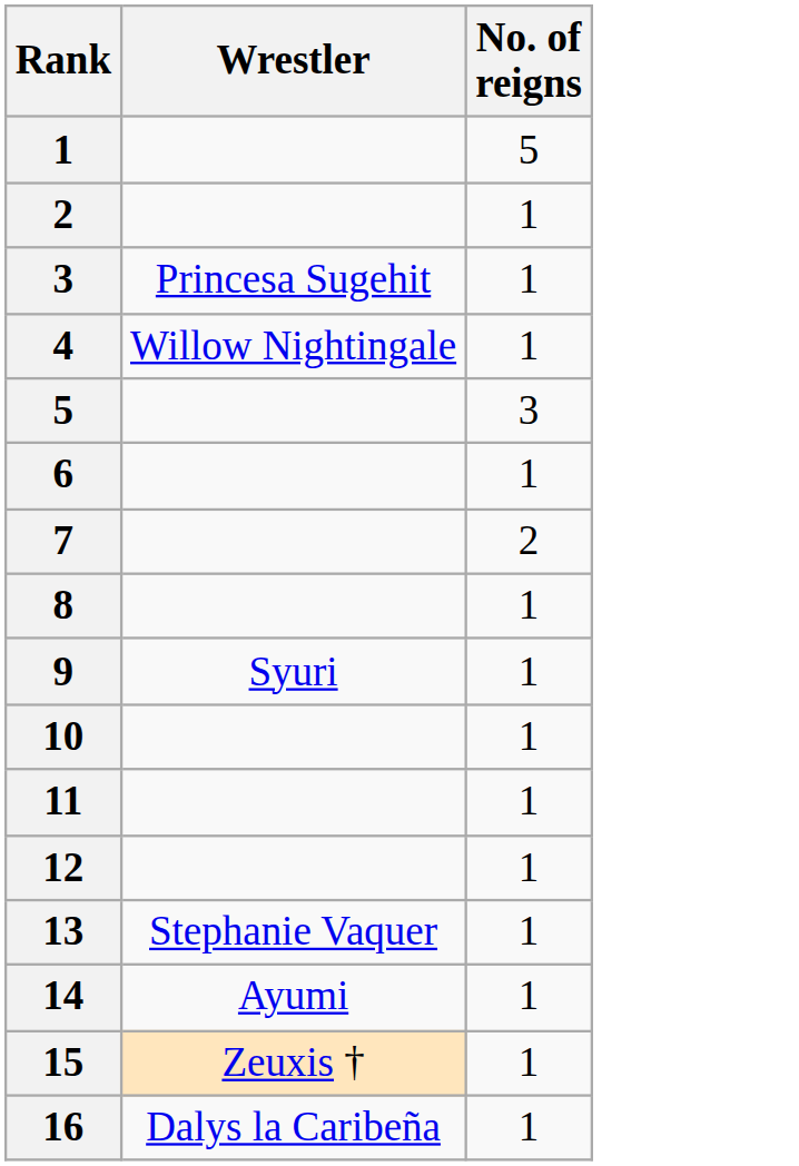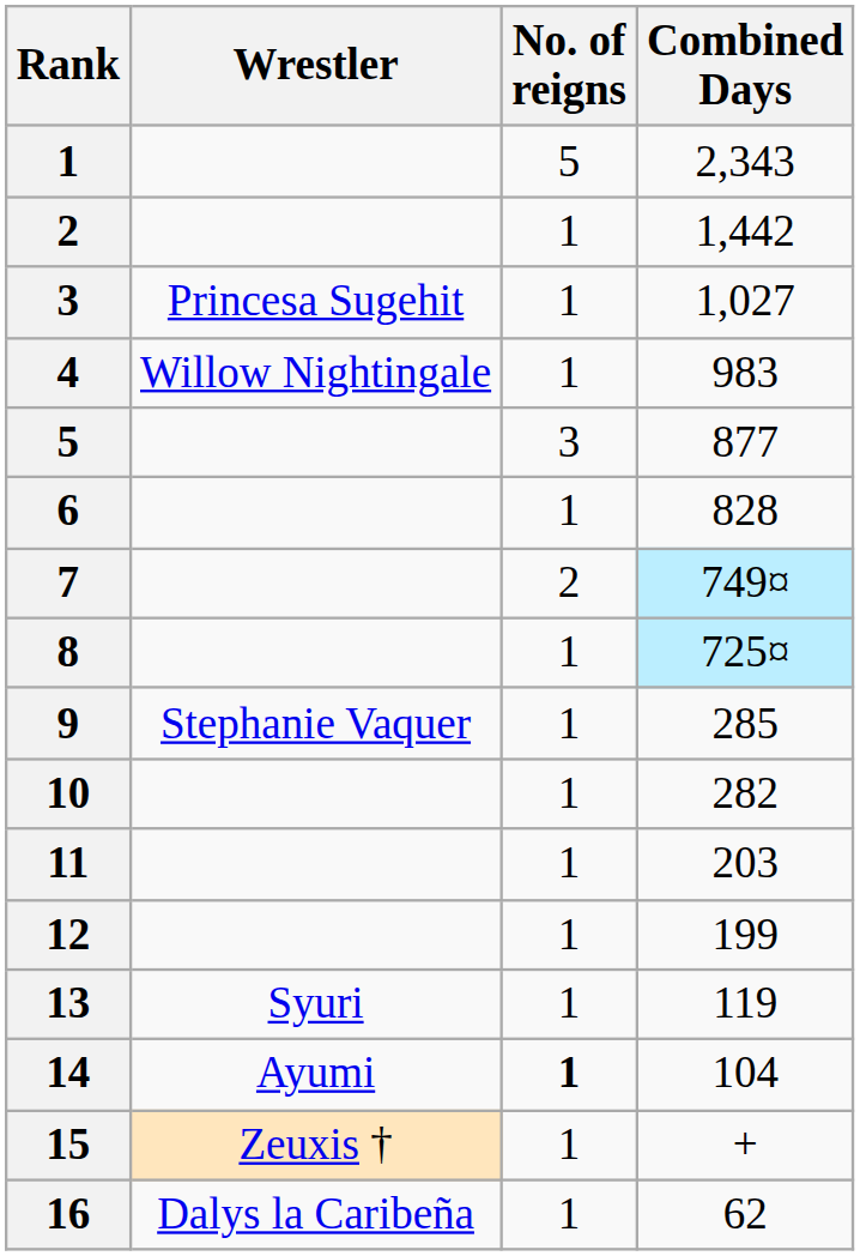+ column: Combined Days | 2,343 | 1,442 | 1,027 | 983 | 877 | 828 | 749¤ | 725¤ | 285 | 282 | 203 | 199 | 119 | 104 | + | 62
9 | Wrestler: Syuri -> Stephanie Vaquer
13 | Wrestler: Stephanie Vaquer -> Syuri
14 | No. of reigns: normal -> bold
